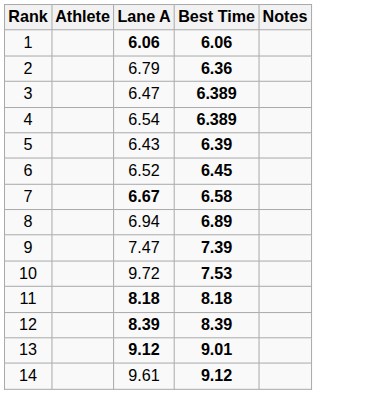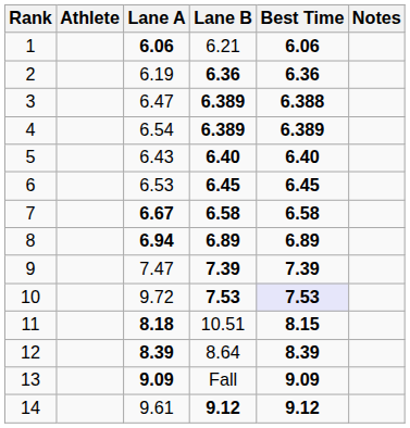+ column: Lane B | 6.21 | 6.36 | 6.389 | 6.389 | 6.40 | 6.45 | 6.58 | 6.89 | 7.39 | 7.53 | 10.51 | 8.64 | Fall | 9.12
2 | Lane A: 6.79 -> 6.19
3 | Best Time: 6.389 -> 6.388
5 | Best Time: 6.39 -> 6.40
6 | Lane A: 6.52 -> 6.53
8 | Lane A: normal -> bold
10 | Best Time: no background -> lavender background
11 | Best Time: 8.18 -> 8.15
13 | Lane A: 9.12 -> 9.09
13 | Best Time: 9.01 -> 9.09
